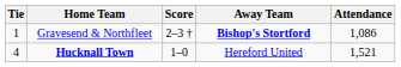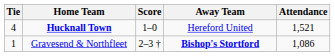rows swapped: Gravesend & Northfleet <-> Hucknall Town
